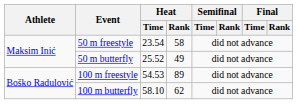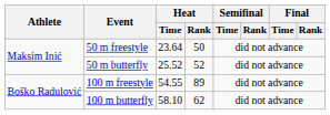50 m freestyle | Heat / Time: 23.54 -> 23.64
50 m freestyle | Heat / Rank: 58 -> 50
50 m butterfly | Heat / Rank: 49 -> 52
100 m freestyle | Heat / Time: 54.53 -> 54.55
